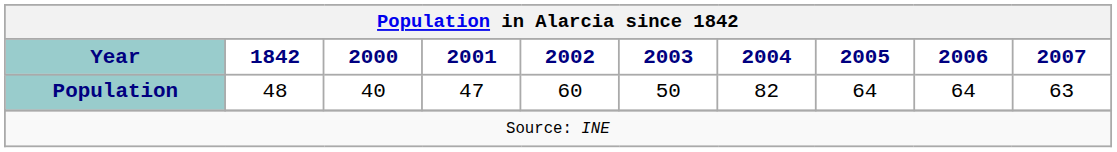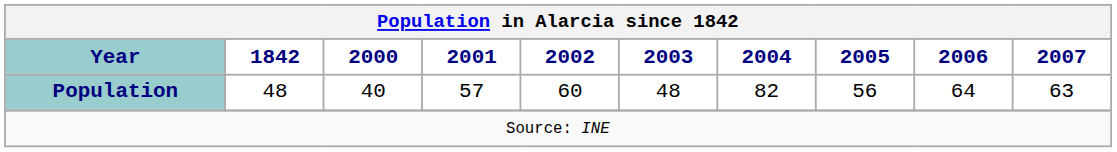Population | 2001: 47 -> 57
Population | 2003: 50 -> 48
Population | 2005: 64 -> 56
